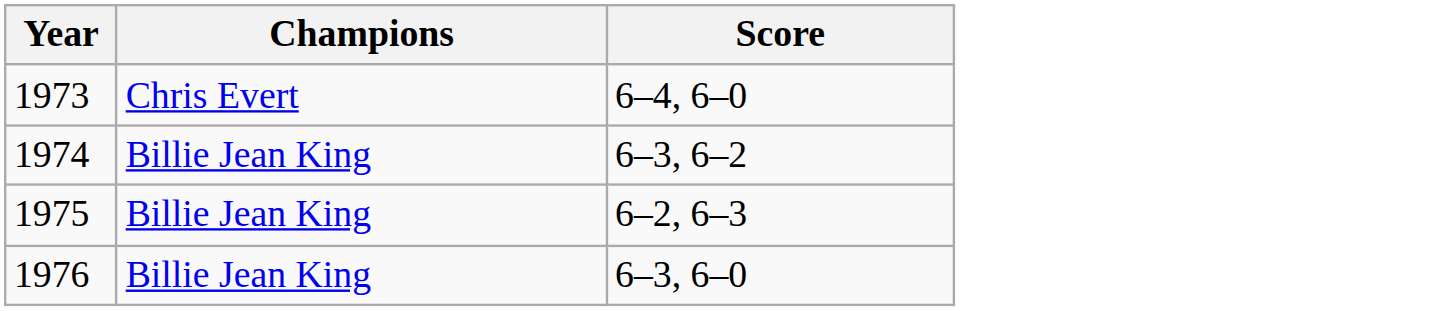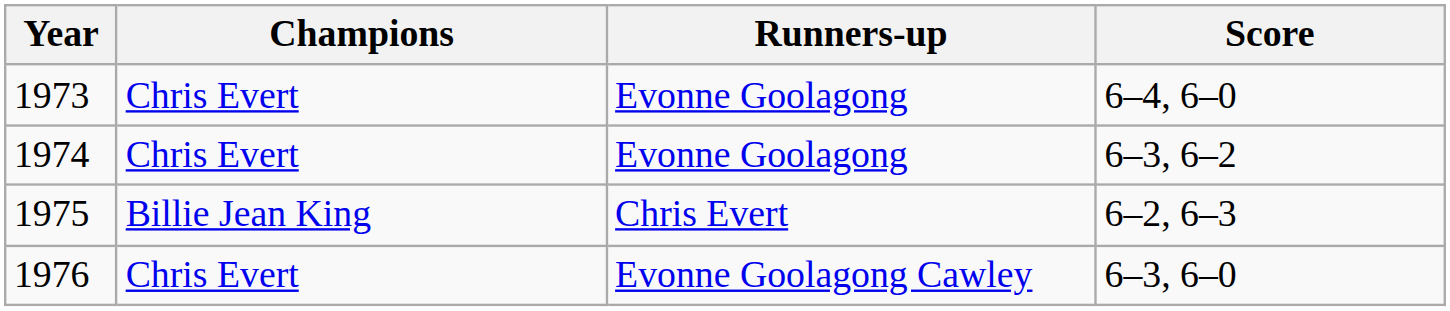+ column: Runners-up | Evonne Goolagong | Evonne Goolagong | Chris Evert | Evonne Goolagong Cawley
1974 | Champions: Billie Jean King -> Chris Evert
1976 | Champions: Billie Jean King -> Chris Evert
